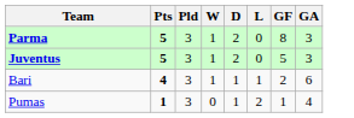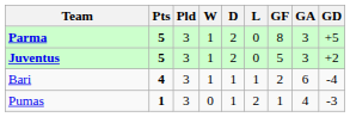+ column: GD | +5 | +2 | -4 | -3
